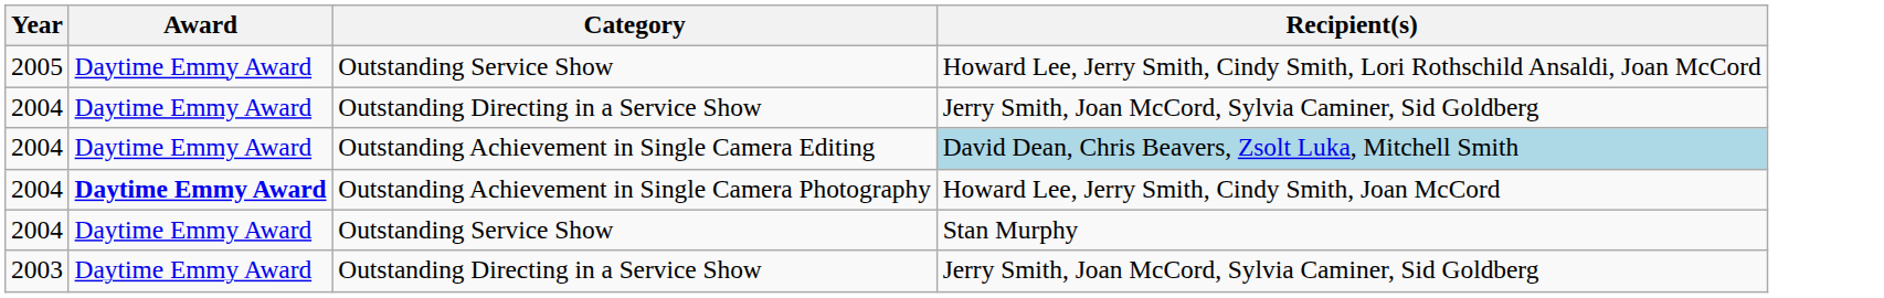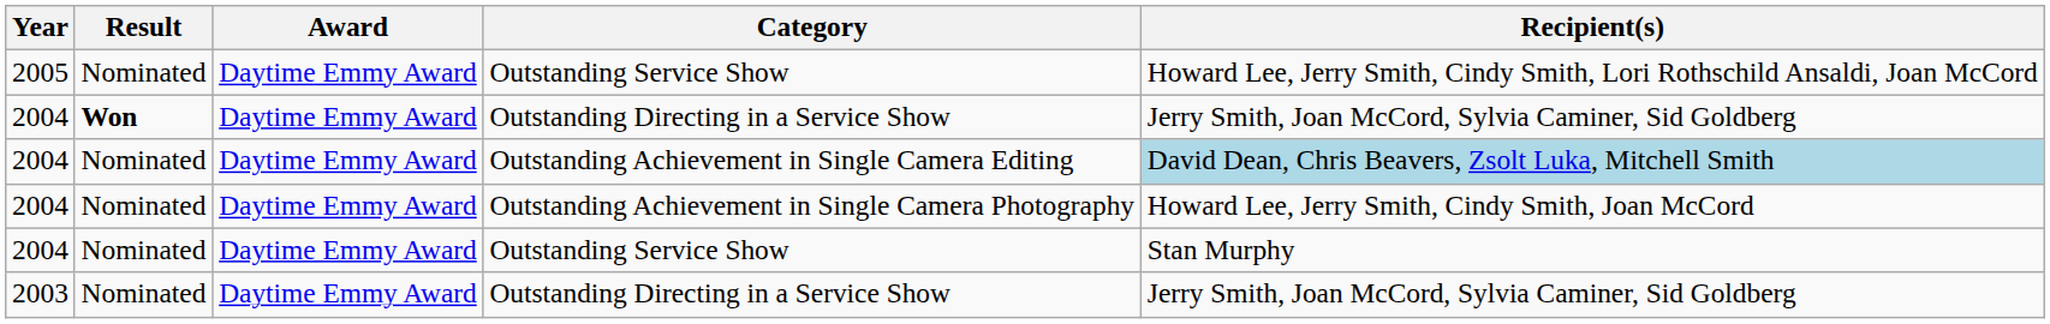+ column: Result | Nominated | Won | Nominated | Nominated | Nominated | Nominated
Outstanding Achievement in Single Camera Photography | Award: bold -> normal
